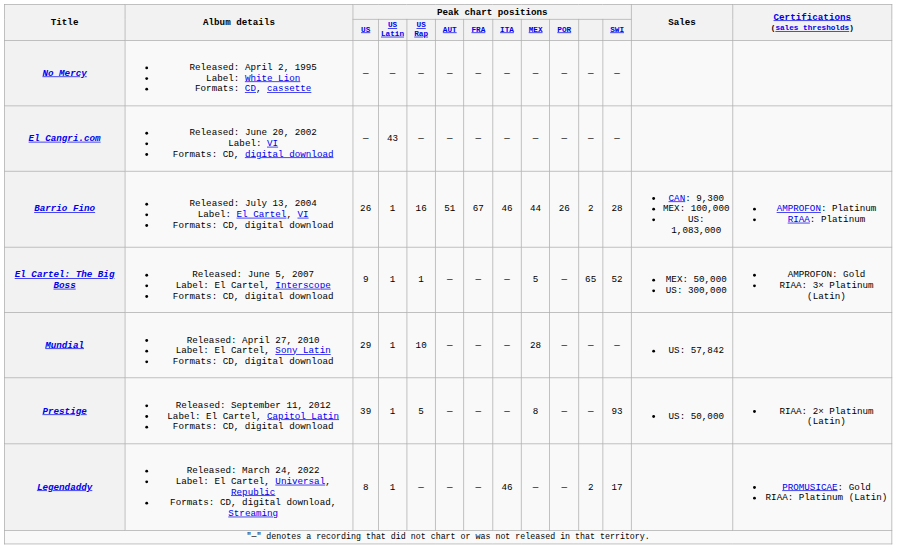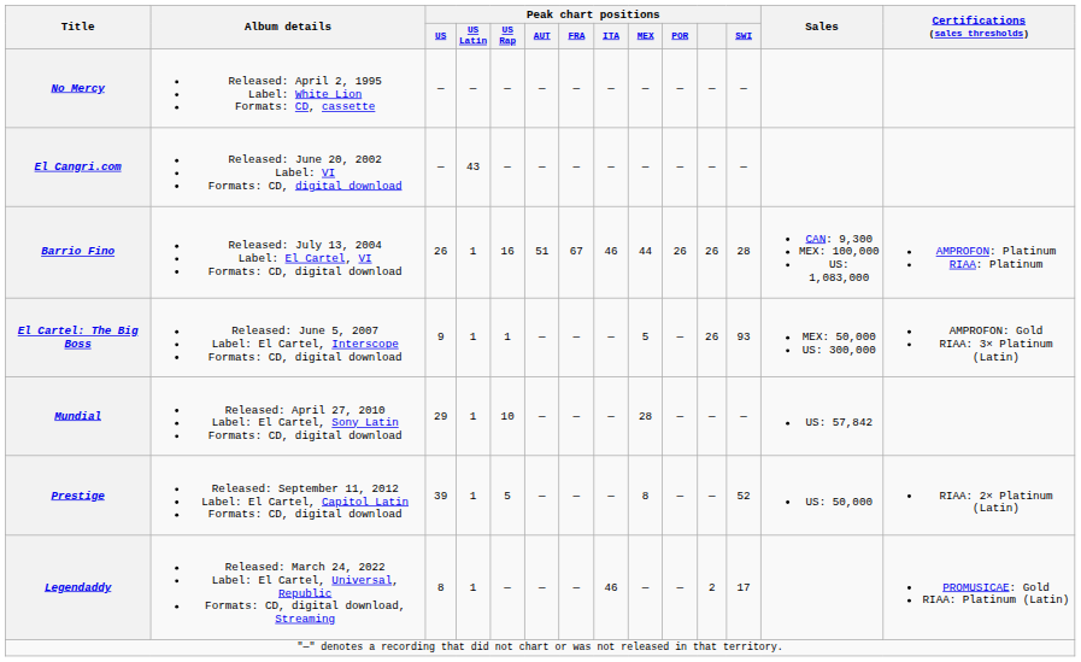Barrio Fino | Peak chart positions: 2 -> 26
El Cartel: The Big Boss | Peak chart positions: 65 -> 26
El Cartel: The Big Boss | Peak chart positions / SWI: 52 -> 93
Prestige | Peak chart positions / SWI: 93 -> 52
